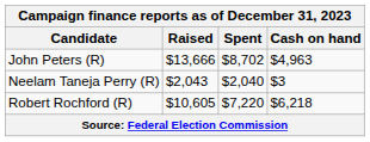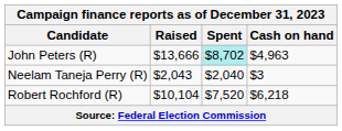John Peters (R) | Spent: no background -> paleturquoise background
Robert Rochford (R) | Raised: $10,605 -> $10,104
Robert Rochford (R) | Spent: $7,220 -> $7,520
